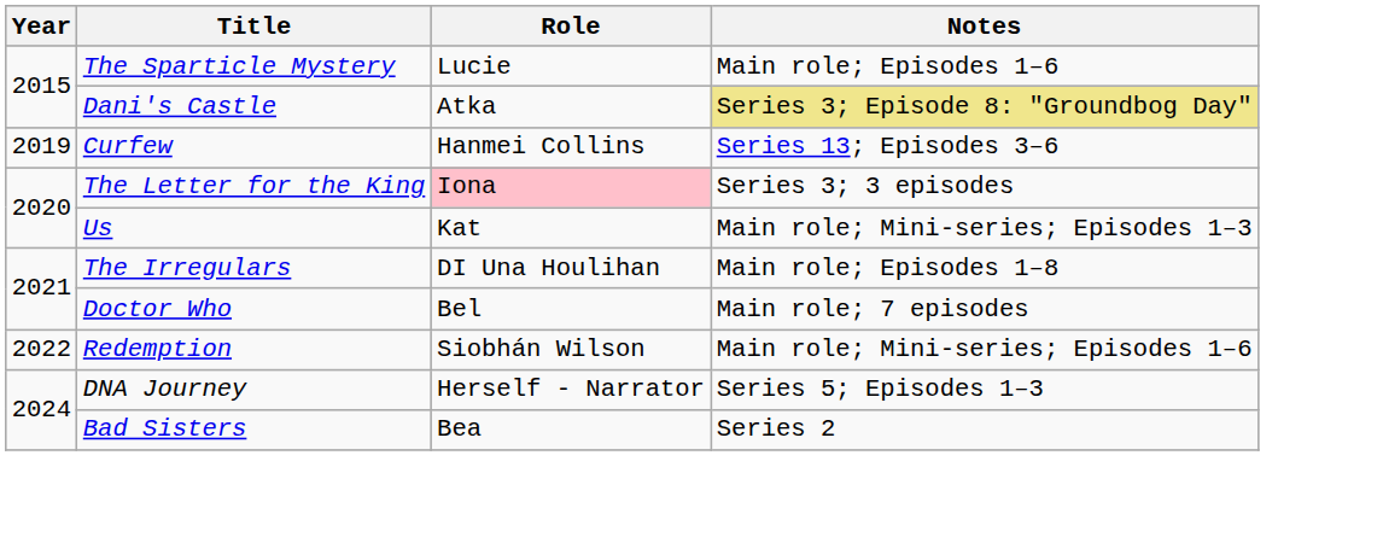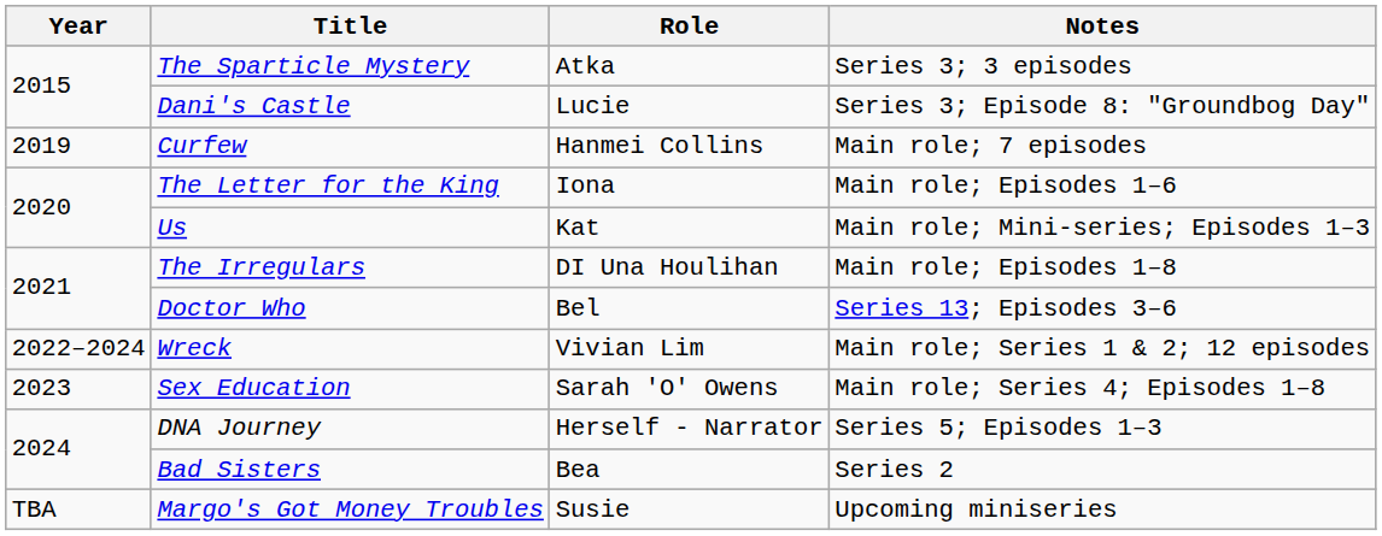The Sparticle Mystery | Role: Lucie -> Atka
The Sparticle Mystery | Notes: Main role; Episodes 1–6 -> Series 3; 3 episodes
Dani's Castle | Role: Atka -> Lucie
Dani's Castle | Notes: khaki background -> no background
Curfew | Notes: Series 13; Episodes 3–6 -> Main role; 7 episodes
The Letter for the King | Role: pink background -> no background
The Letter for the King | Notes: Series 3; 3 episodes -> Main role; Episodes 1–6
Doctor Who | Notes: Main role; 7 episodes -> Series 13; Episodes 3–6
- row: 2022 | Redemption | Siobhán Wilson | Main role; Mini-series; Episodes 1–6
+ row: 2022–2024 | Wreck | Vivian Lim | Main role; Series 1 & 2; 12 episodes
+ row: 2023 | Sex Education | Sarah 'O' Owens | Main role; Series 4; Episodes 1–8
+ row: TBA | Margo's Got Money Troubles | Susie | Upcoming miniseries
